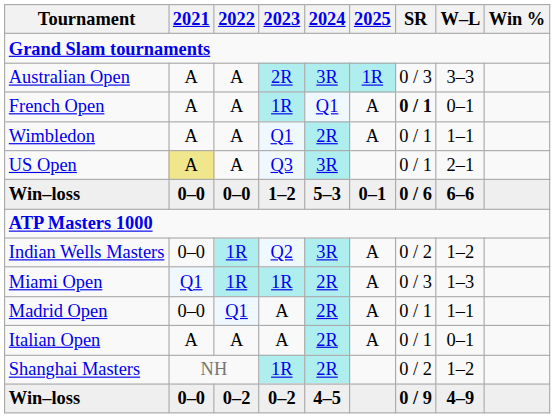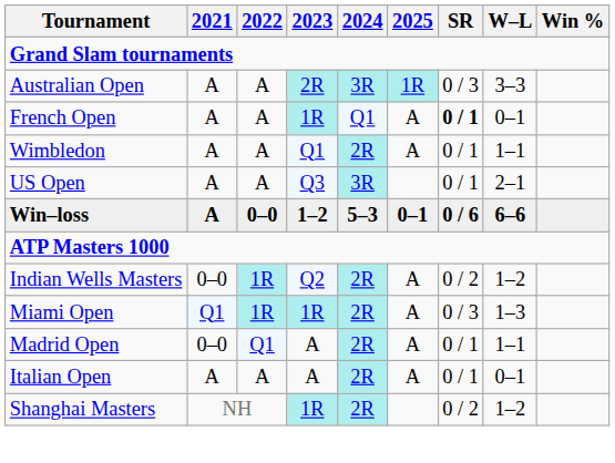US Open | 2021: khaki background -> no background
Win–loss / 1–2 | 2021: 0–0 -> A
Indian Wells Masters | 2024: 3R -> 2R
- row: Win–loss | 0–0 | 0–2 | 0–2 | 4–5 | 0 / 9 | 4–9
